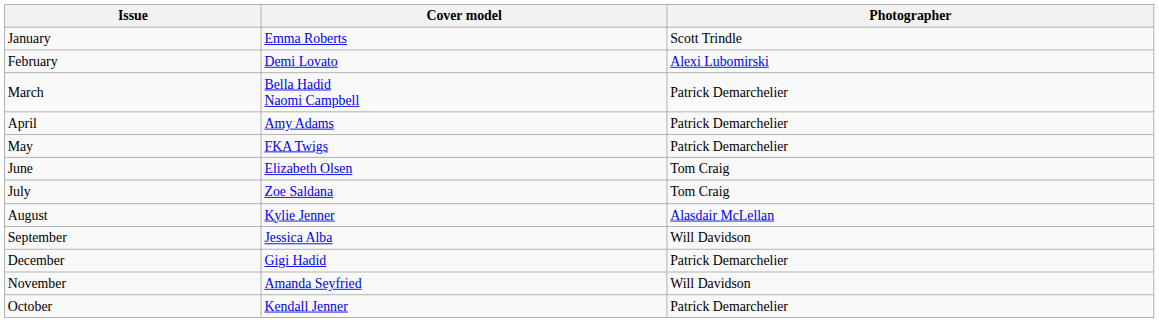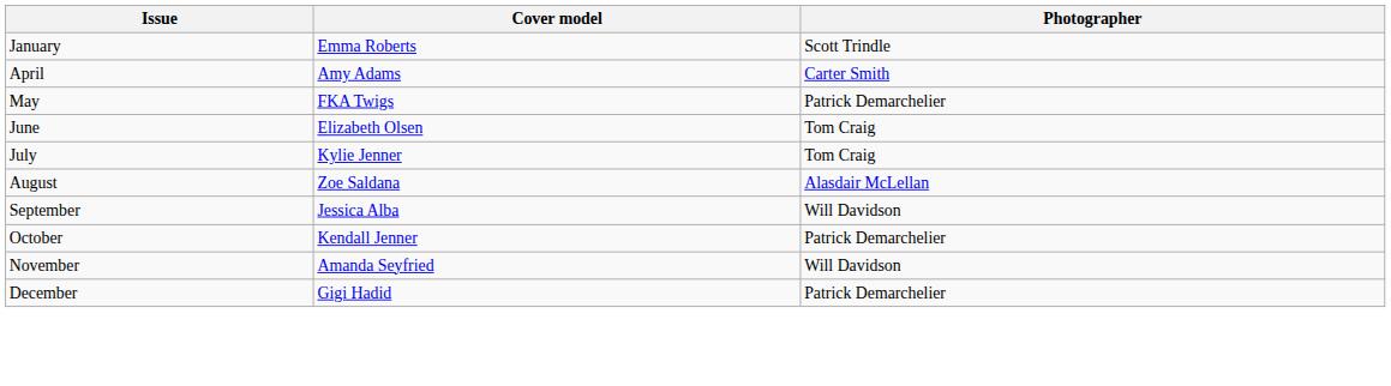- row: February | Demi Lovato | Alexi Lubomirski
- row: March | Bella Hadid Naomi Campbell | Patrick Demarchelier
April | Photographer: Patrick Demarchelier -> Carter Smith
July | Cover model: Zoe Saldana -> Kylie Jenner
August | Cover model: Kylie Jenner -> Zoe Saldana
rows swapped: October <-> December
